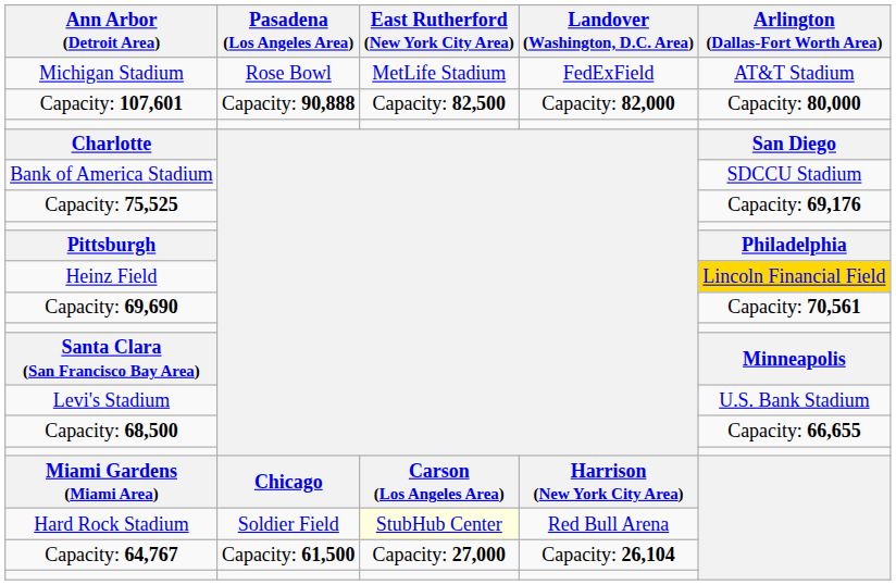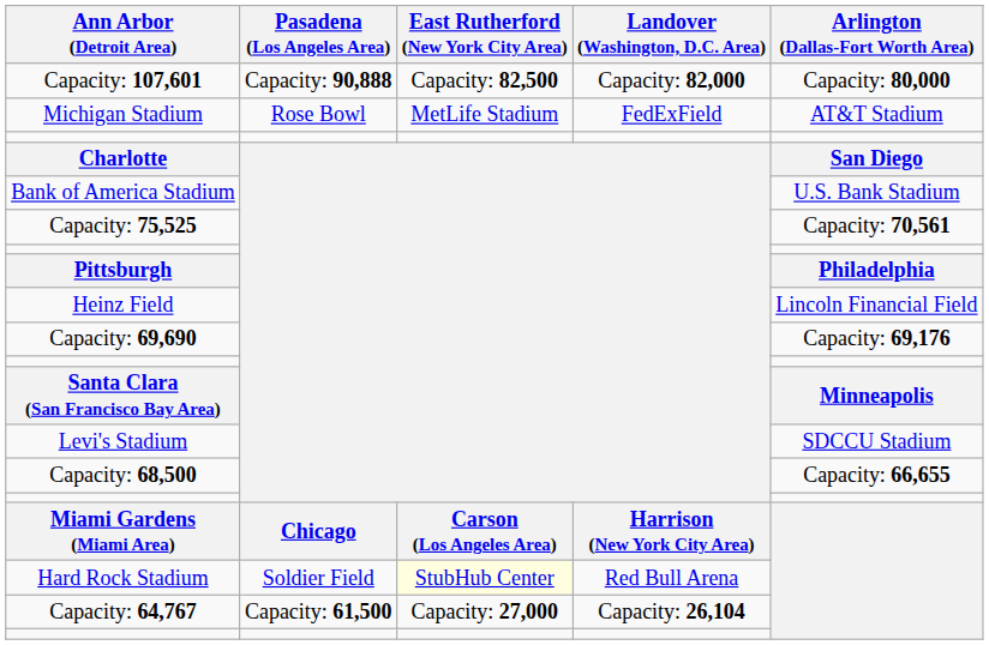rows swapped: Michigan Stadium <-> Capacity: 107,601
Bank of America Stadium | Arlington (Dallas-Fort Worth Area): SDCCU Stadium -> U.S. Bank Stadium
Capacity: 75,525 | Arlington (Dallas-Fort Worth Area): Capacity: 69,176 -> Capacity: 70,561
Heinz Field | Arlington (Dallas-Fort Worth Area): gold background -> no background
Capacity: 69,690 | Arlington (Dallas-Fort Worth Area): Capacity: 70,561 -> Capacity: 69,176
Levi's Stadium | Arlington (Dallas-Fort Worth Area): U.S. Bank Stadium -> SDCCU Stadium
